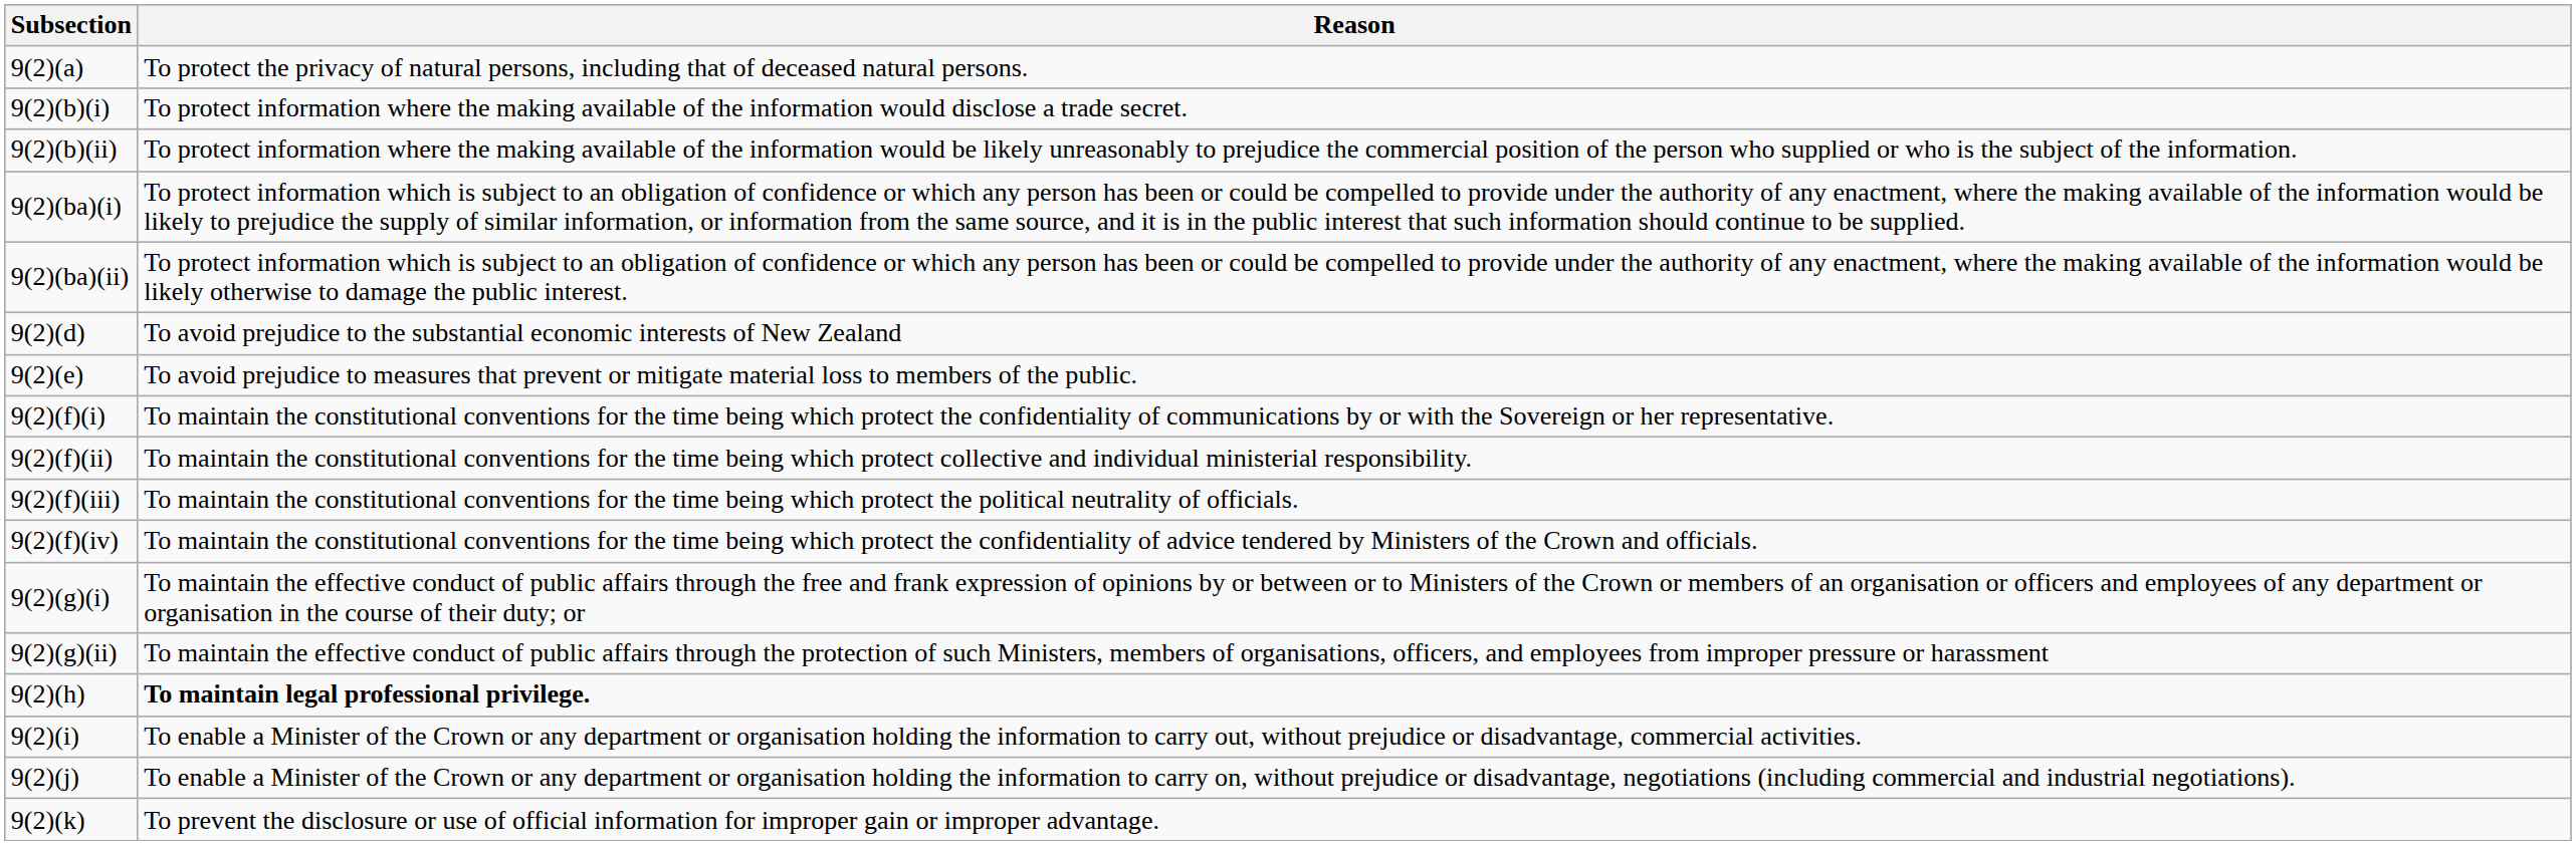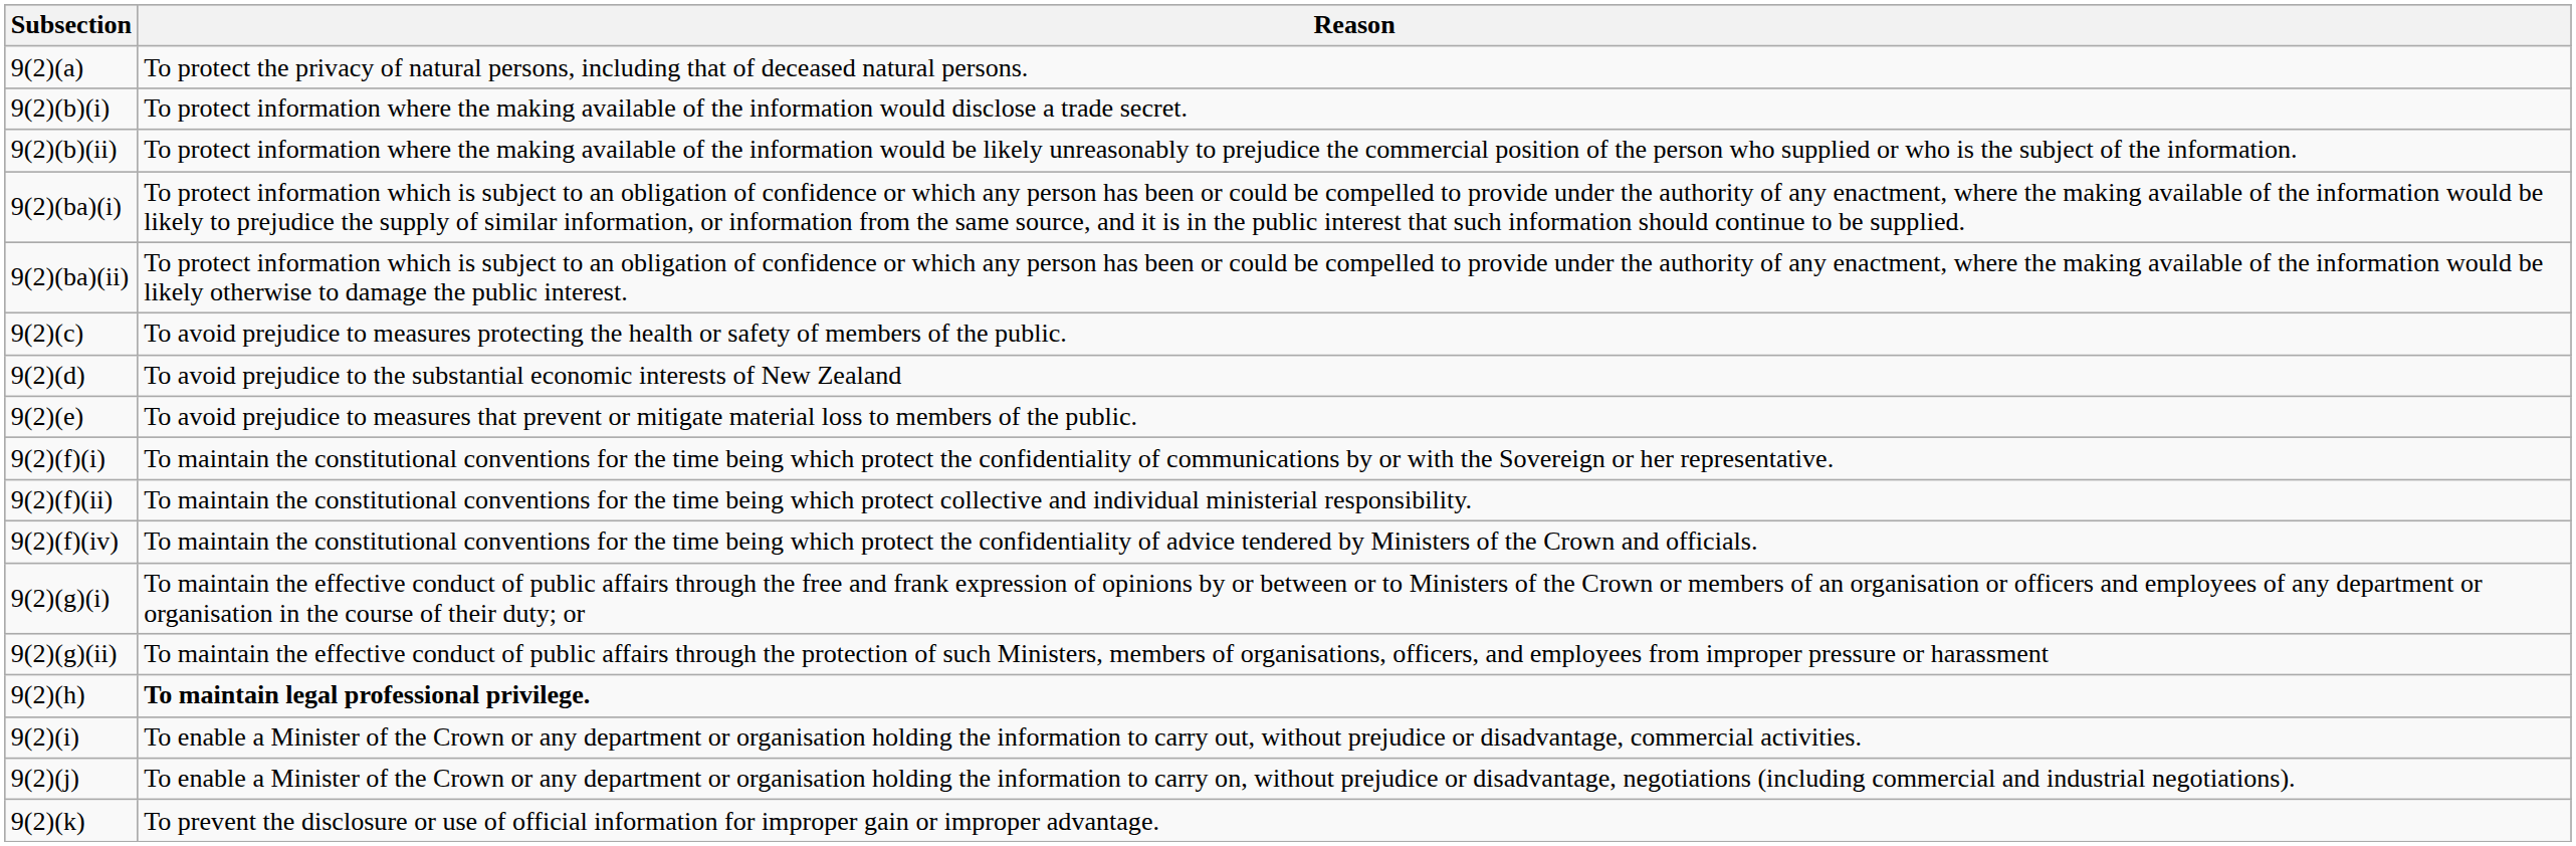+ row: 9(2)(c) | To avoid prejudice to measures protecting the health or safety of members of the public.
- row: 9(2)(f)(iii) | To maintain the constitutional conventions for the time being which protect the political neutrality of officials.
